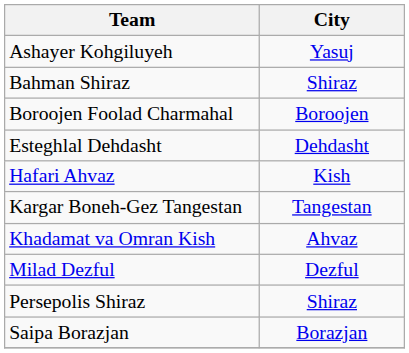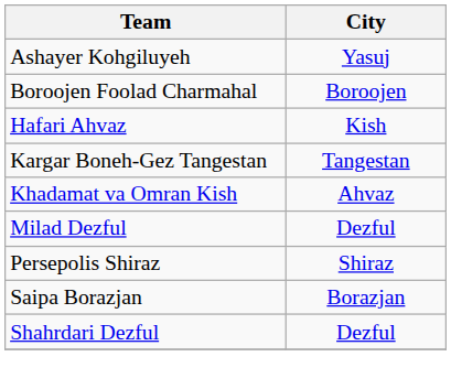- row: Bahman Shiraz | Shiraz
- row: Esteghlal Dehdasht | Dehdasht
+ row: Shahrdari Dezful | Dezful
